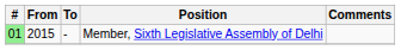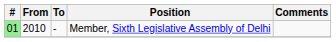Member, Sixth Legislative Assembly of Delhi | From: 2015 -> 2010
